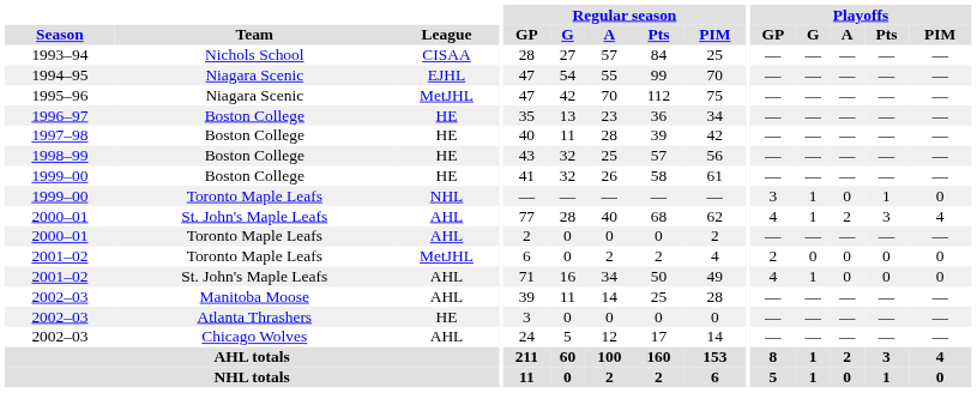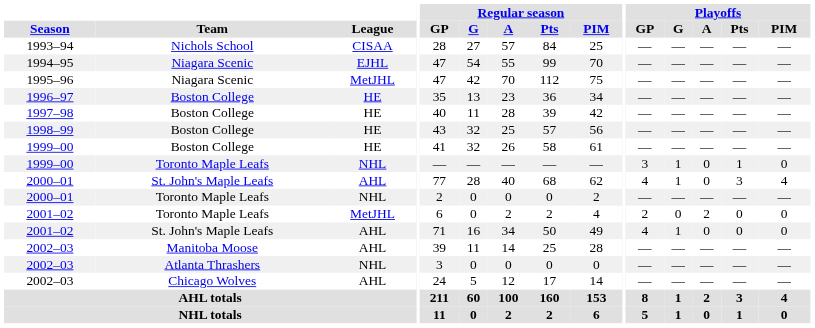2000–01 / St. John's Maple Leafs | Playoffs / A: 2 -> 0
2000–01 / Toronto Maple Leafs | League: AHL -> NHL
2001–02 / Toronto Maple Leafs | Playoffs / A: 0 -> 2
2002–03 / Atlanta Thrashers | League: HE -> NHL
